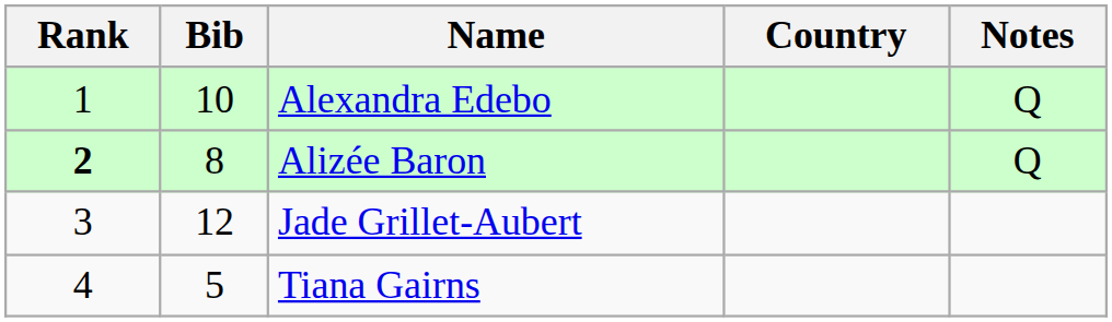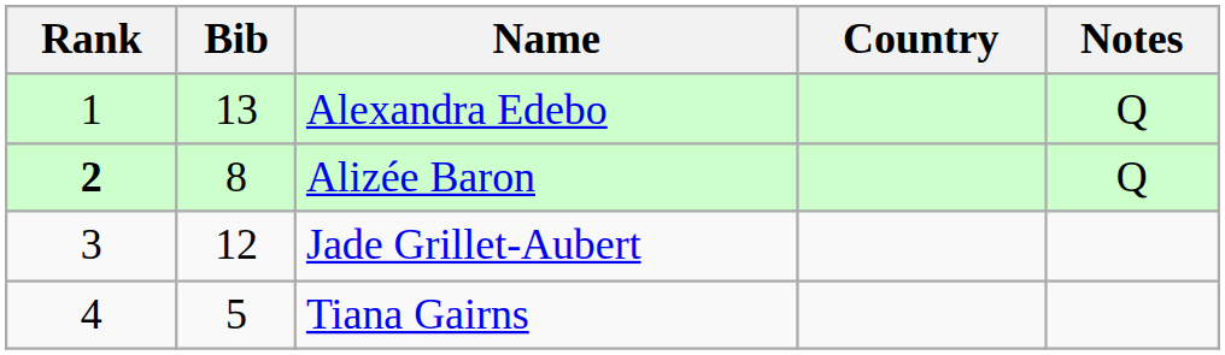Alexandra Edebo | Bib: 10 -> 13
